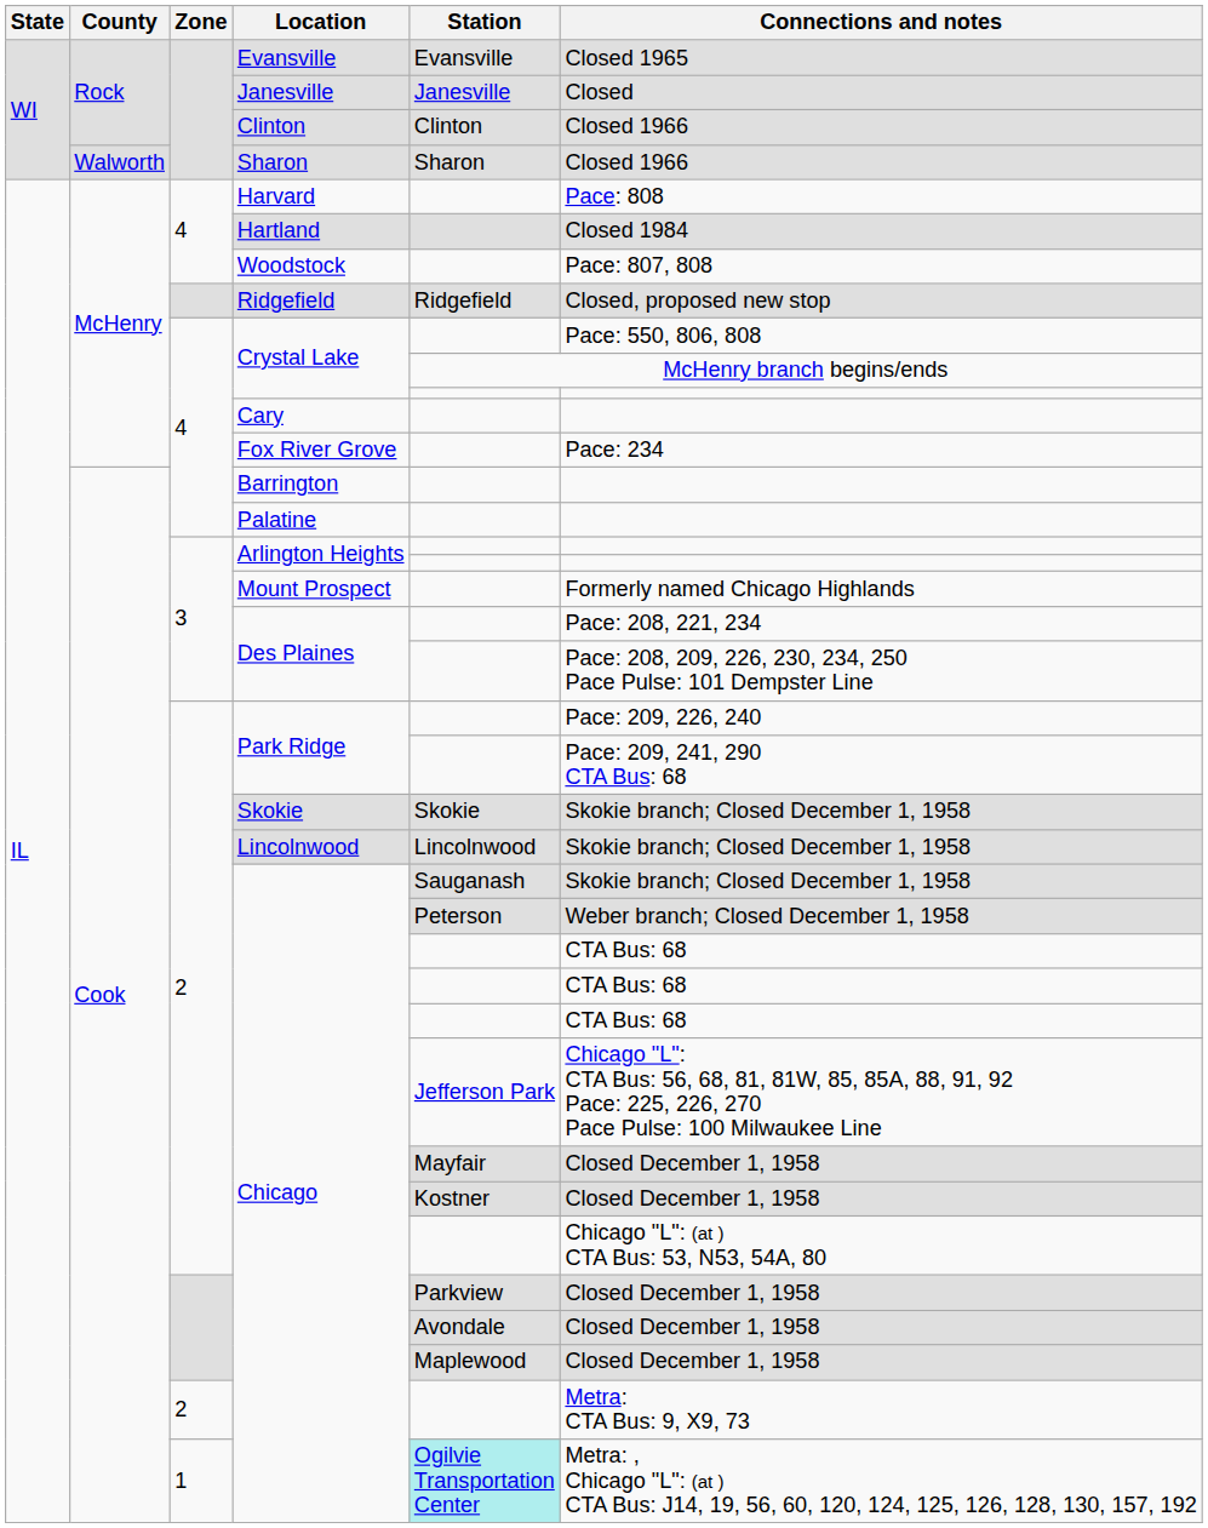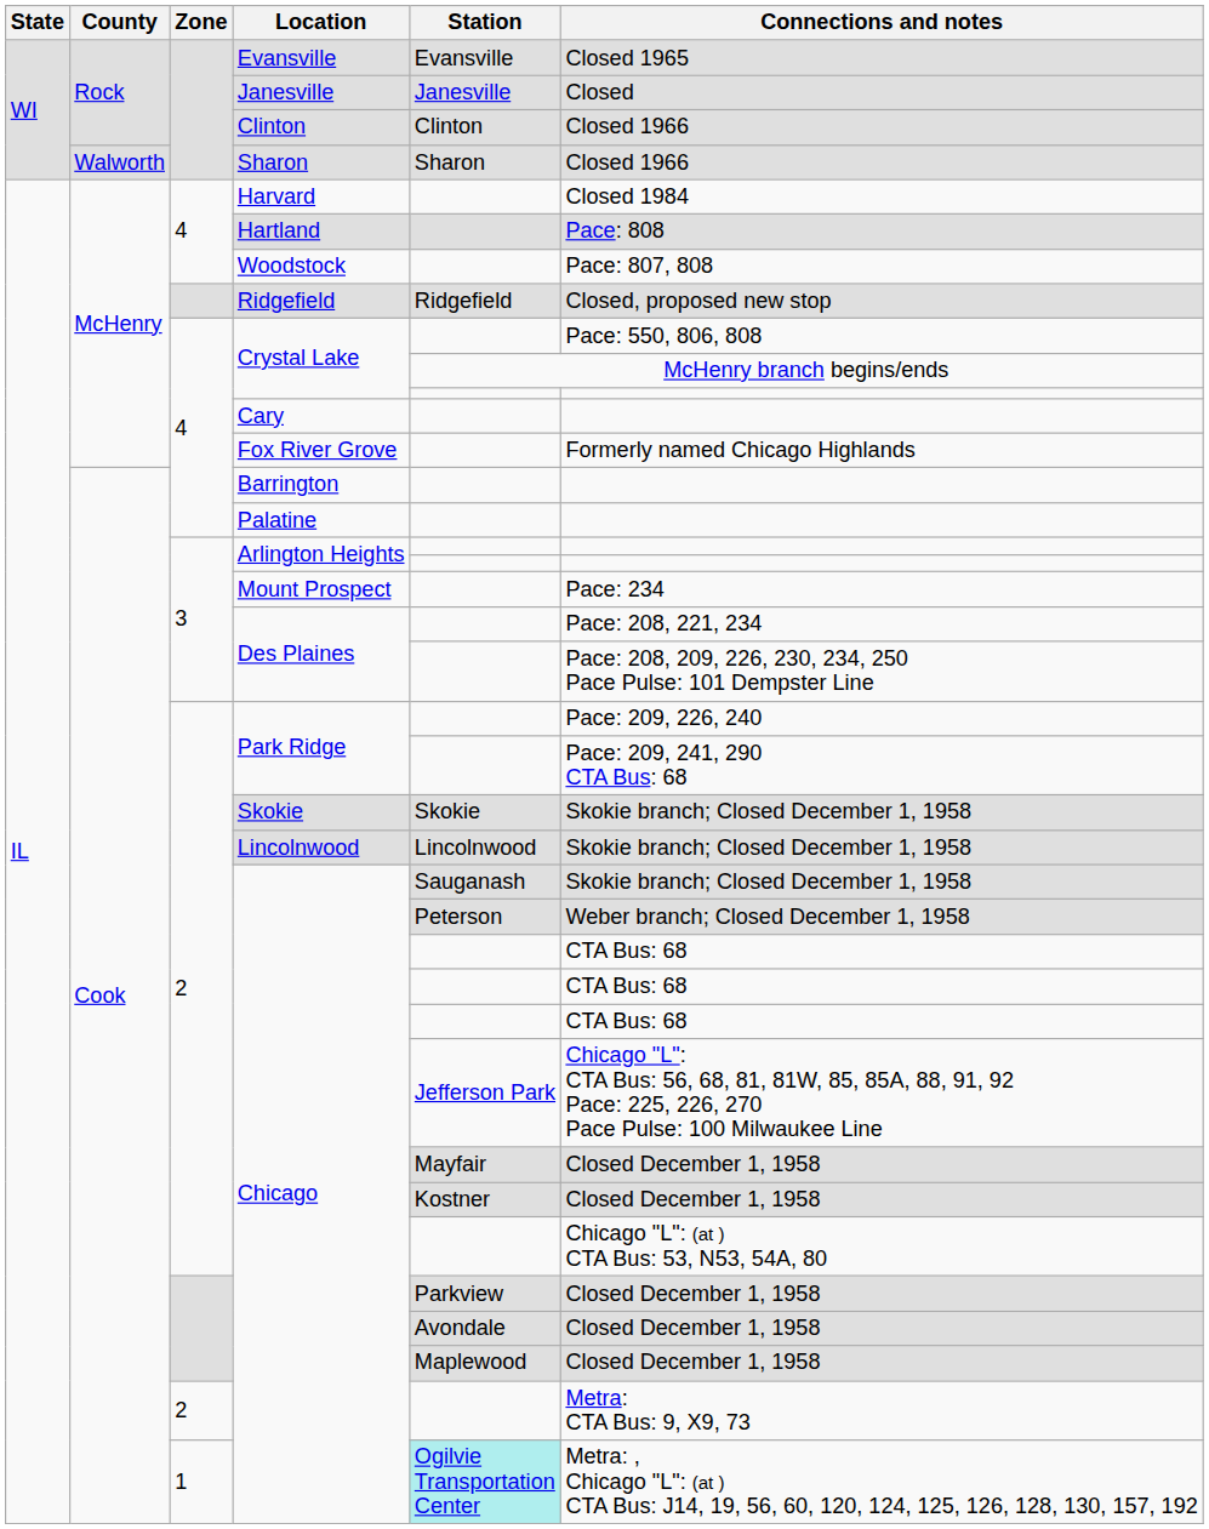Harvard | Connections and notes: Pace: 808 -> Closed 1984
Hartland | Connections and notes: Closed 1984 -> Pace: 808
Fox River Grove | Connections and notes: Pace: 234 -> Formerly named Chicago Highlands
Mount Prospect | Connections and notes: Formerly named Chicago Highlands -> Pace: 234
